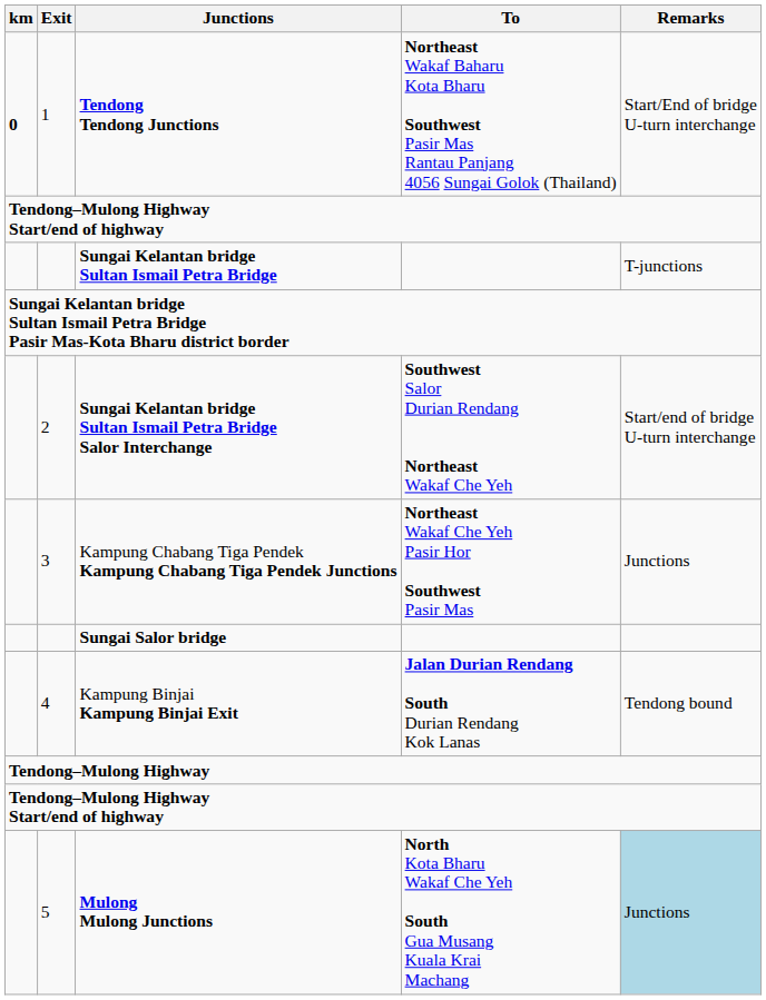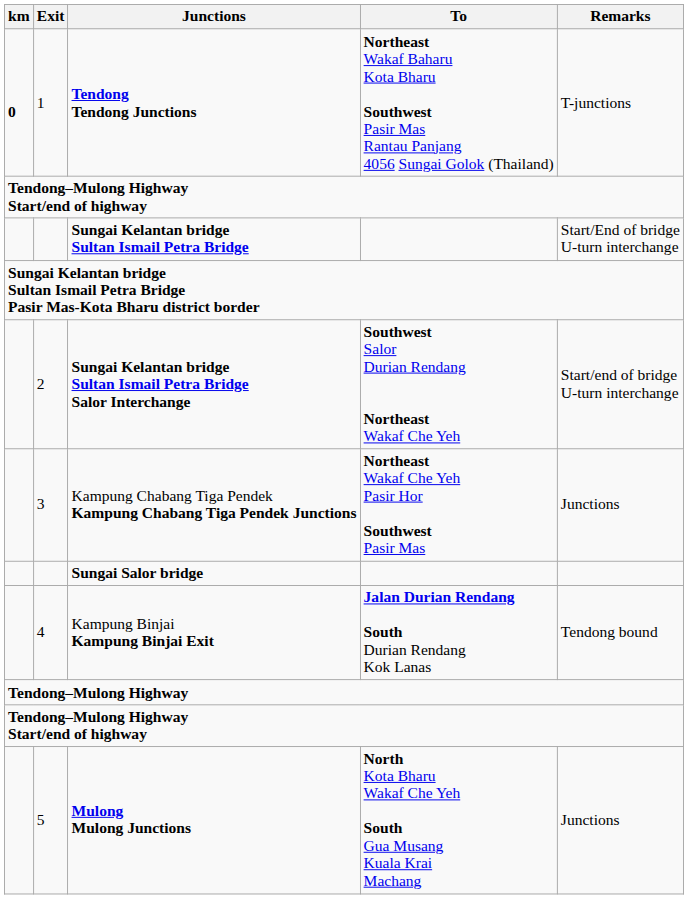Tendong Tendong Junctions | Remarks: Start/End of bridge U-turn interchange -> T-junctions
Sungai Kelantan bridge Sultan Ismail Petra Bridge | Remarks: T-junctions -> Start/End of bridge U-turn interchange
Mulong Mulong Junctions | Remarks: lightblue background -> no background
